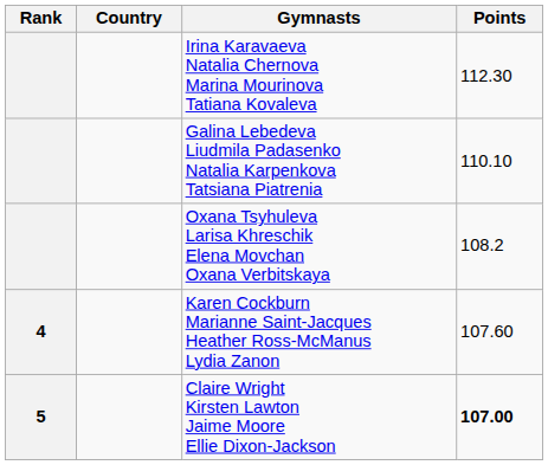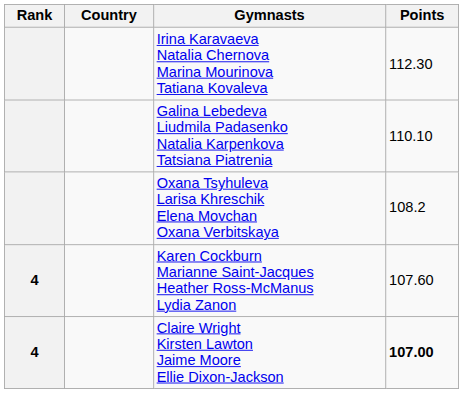Claire Wright Kirsten Lawton Jaime Moore Ellie Dixon-Jackson | Rank: 5 -> 4
